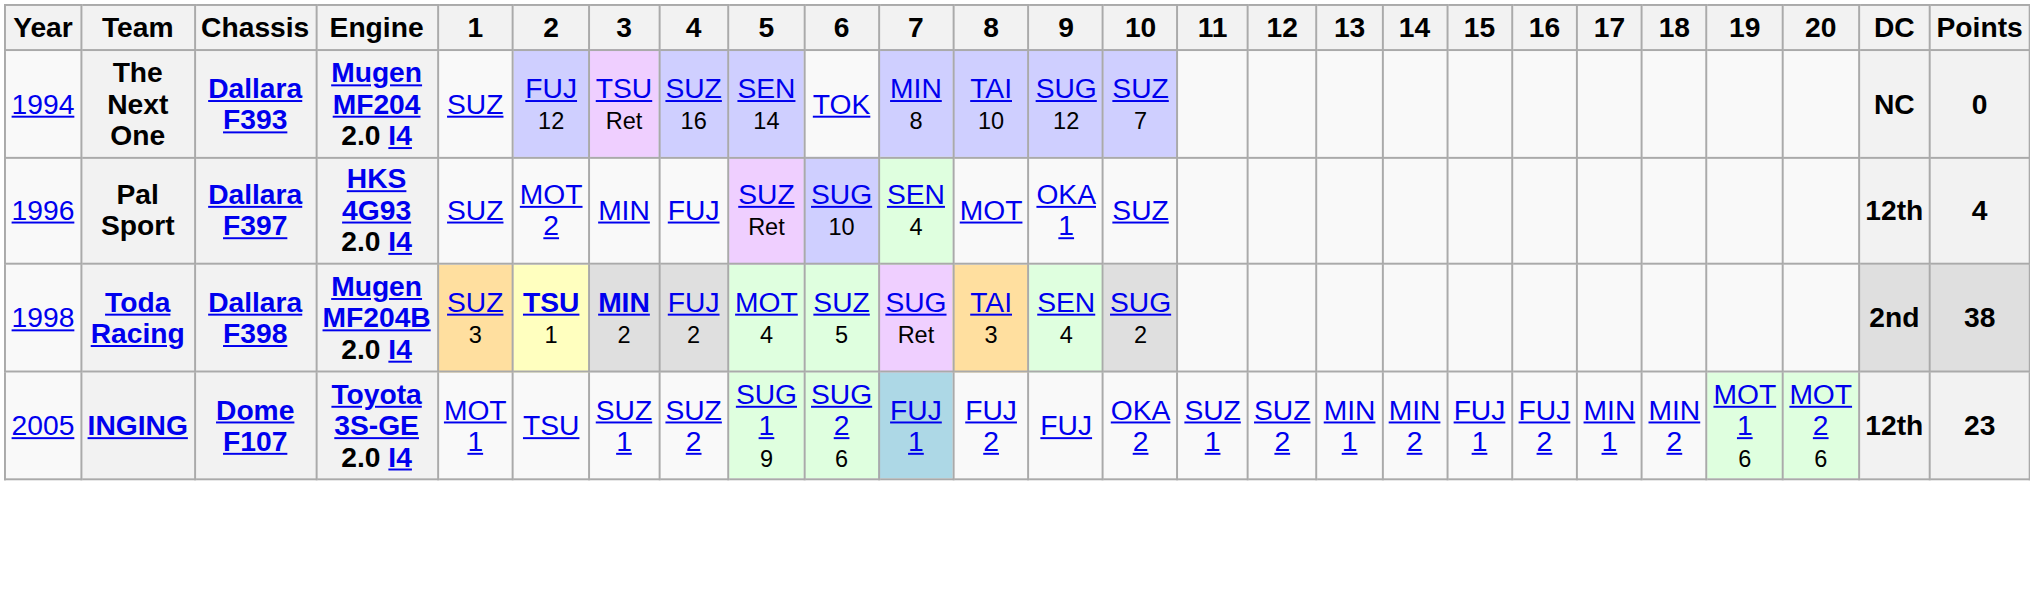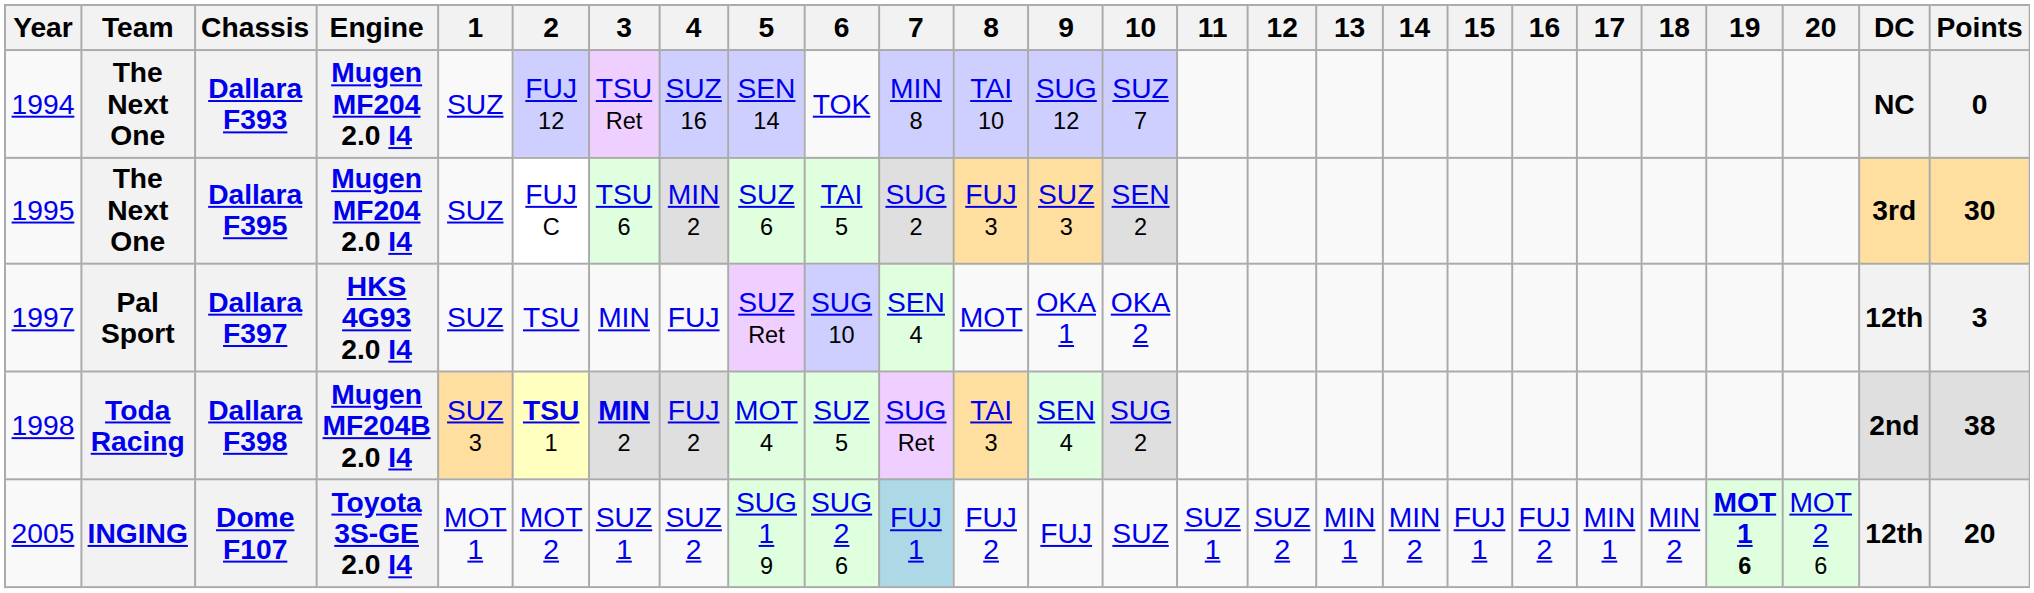+ row: 1995 | The Next One | Dallara F395 | Mugen MF204 2.0 I4 | SUZ | FUJ C | TSU 6 | MIN 2 | SUZ 6 | TAI 5 | SUG 2 | FUJ 3 | SUZ 3 | SEN 2 | 3rd | 30
Dallara F397 | Year: 1996 -> 1997
Dallara F397 | 2: MOT 2 -> TSU
Dallara F397 | 10: SUZ -> OKA 2
Dallara F397 | Points: 4 -> 3
Dome F107 | 2: TSU -> MOT 2
Dome F107 | 10: OKA 2 -> SUZ
Dome F107 | 19: normal -> bold
Dome F107 | Points: 23 -> 20
